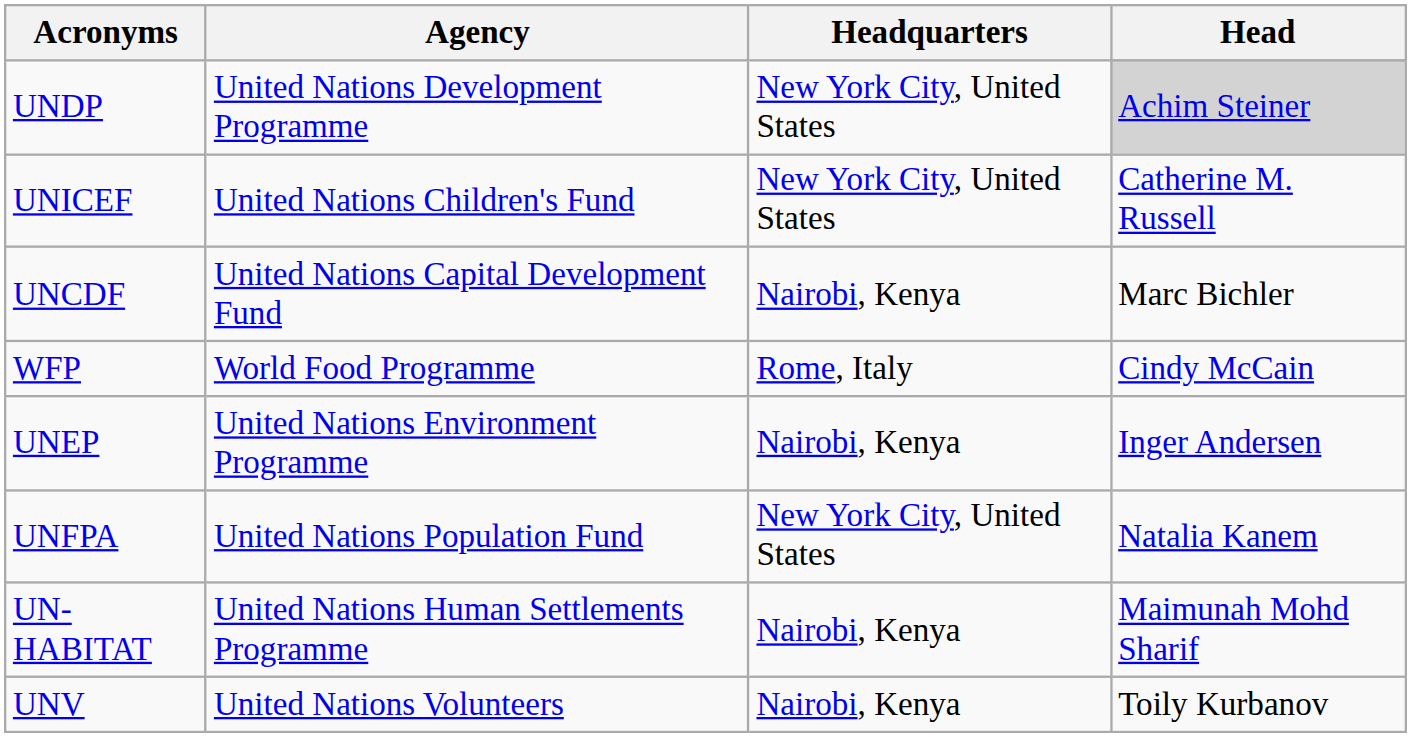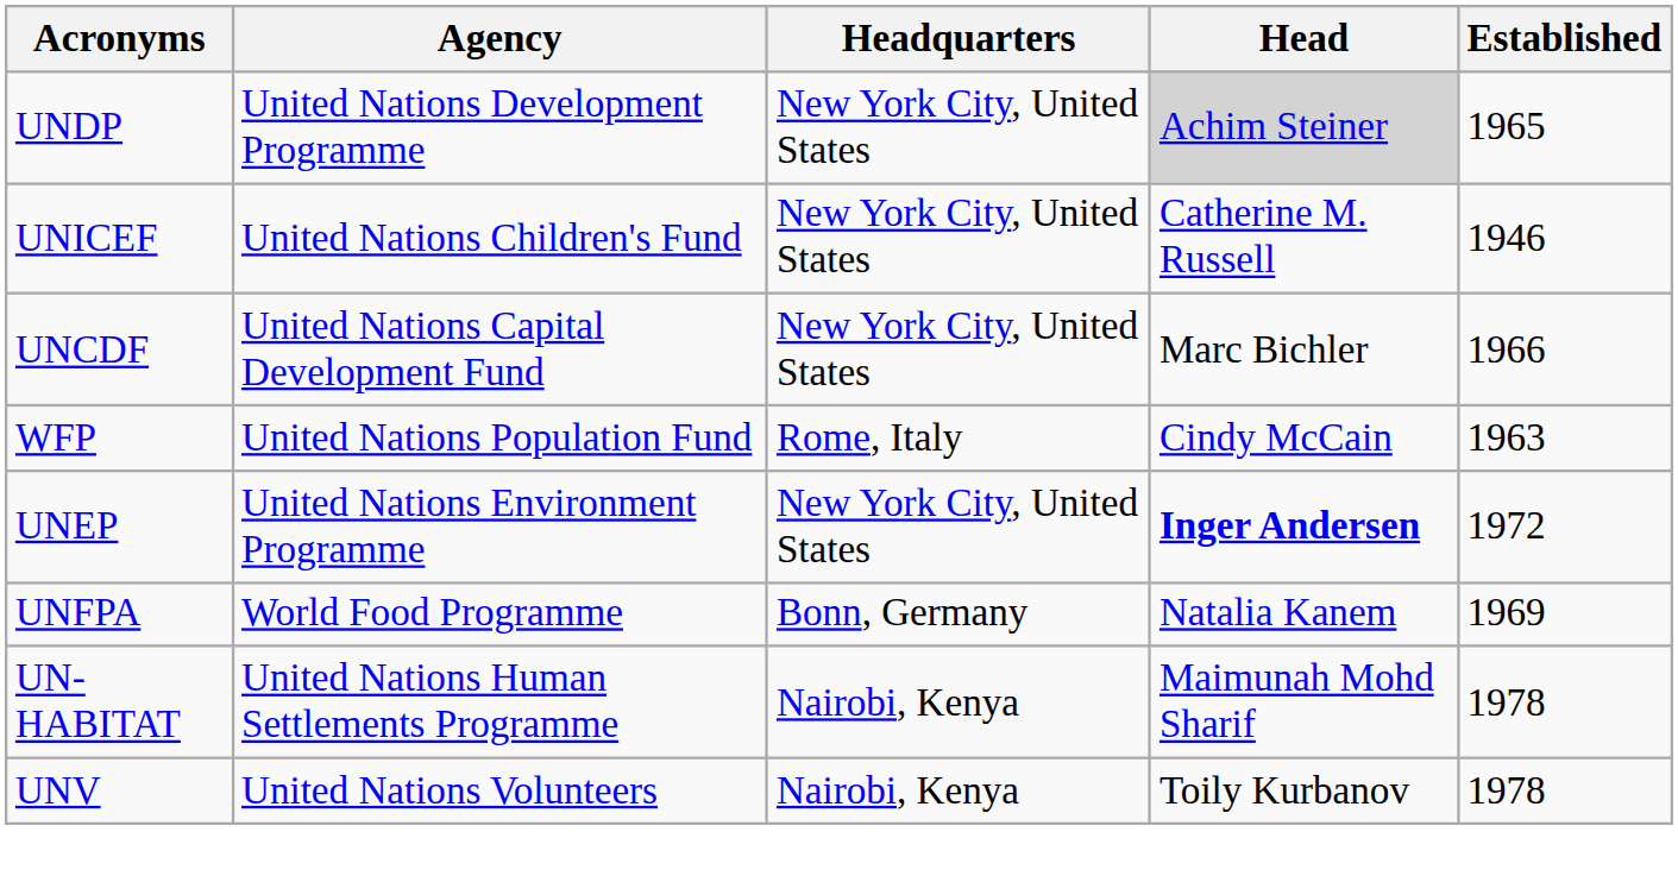+ column: Established | 1965 | 1946 | 1966 | 1963 | 1972 | 1969 | 1978 | 1978
UNCDF | Headquarters: Nairobi, Kenya -> New York City, United States
WFP | Agency: World Food Programme -> United Nations Population Fund
UNEP | Headquarters: Nairobi, Kenya -> New York City, United States
UNEP | Head: normal -> bold
UNFPA | Agency: United Nations Population Fund -> World Food Programme
UNFPA | Headquarters: New York City, United States -> Bonn, Germany
